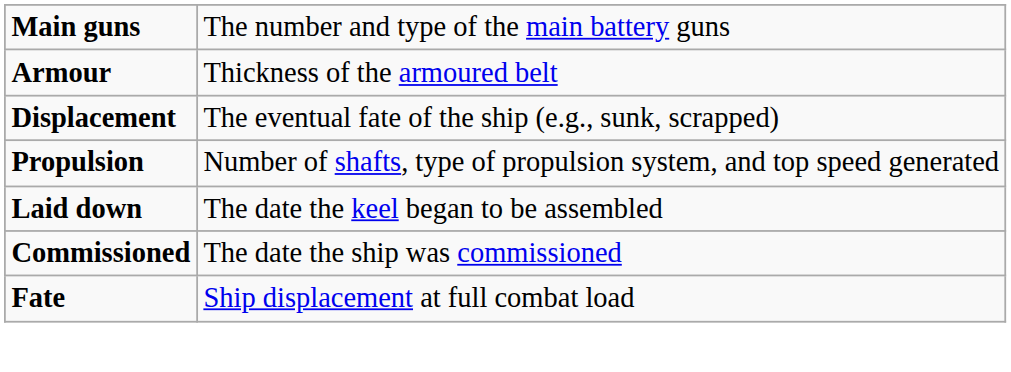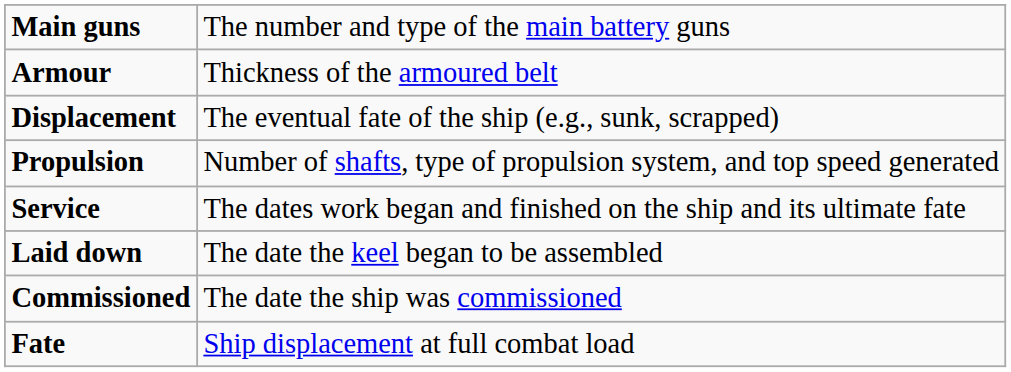+ row: Service | The dates work began and finished on the ship and its ultimate fate
